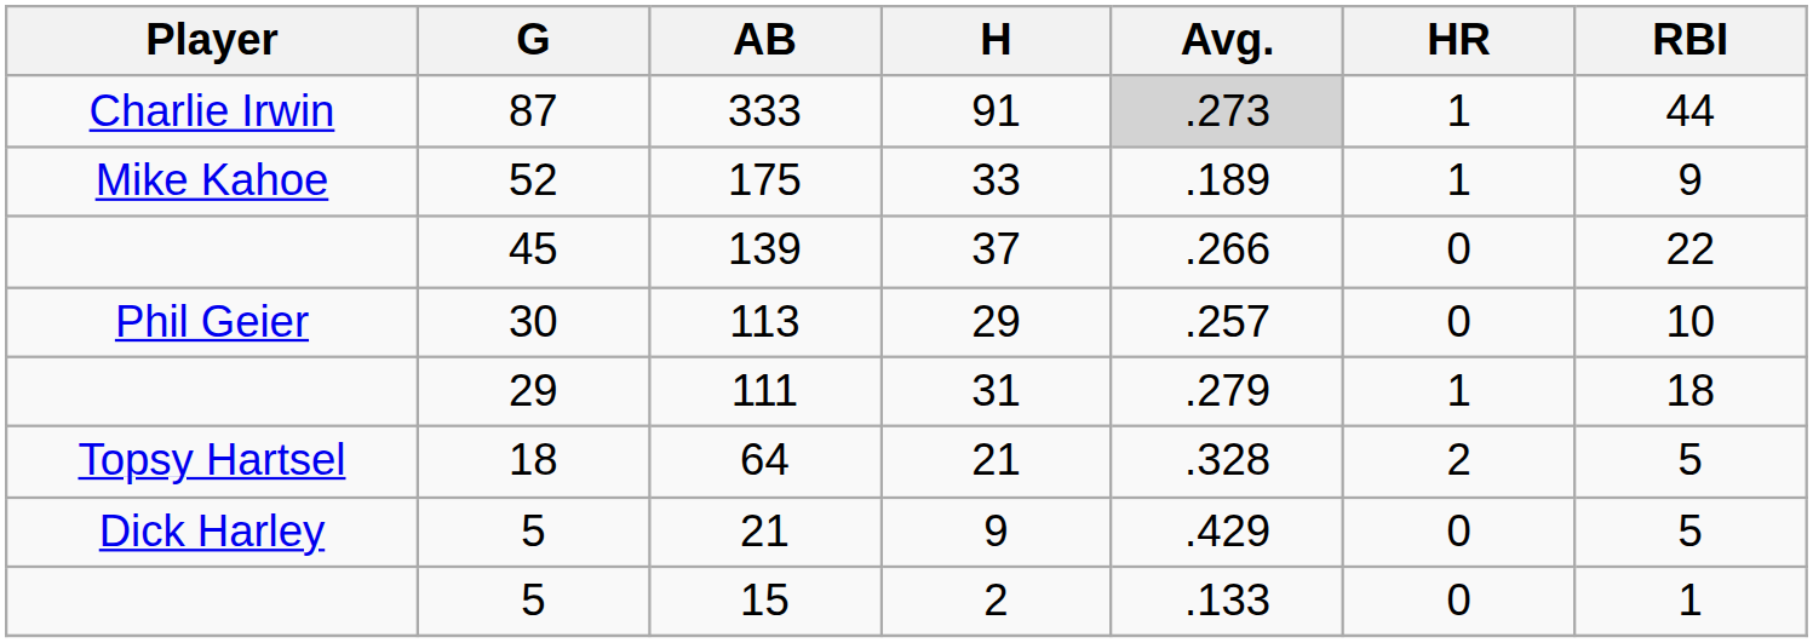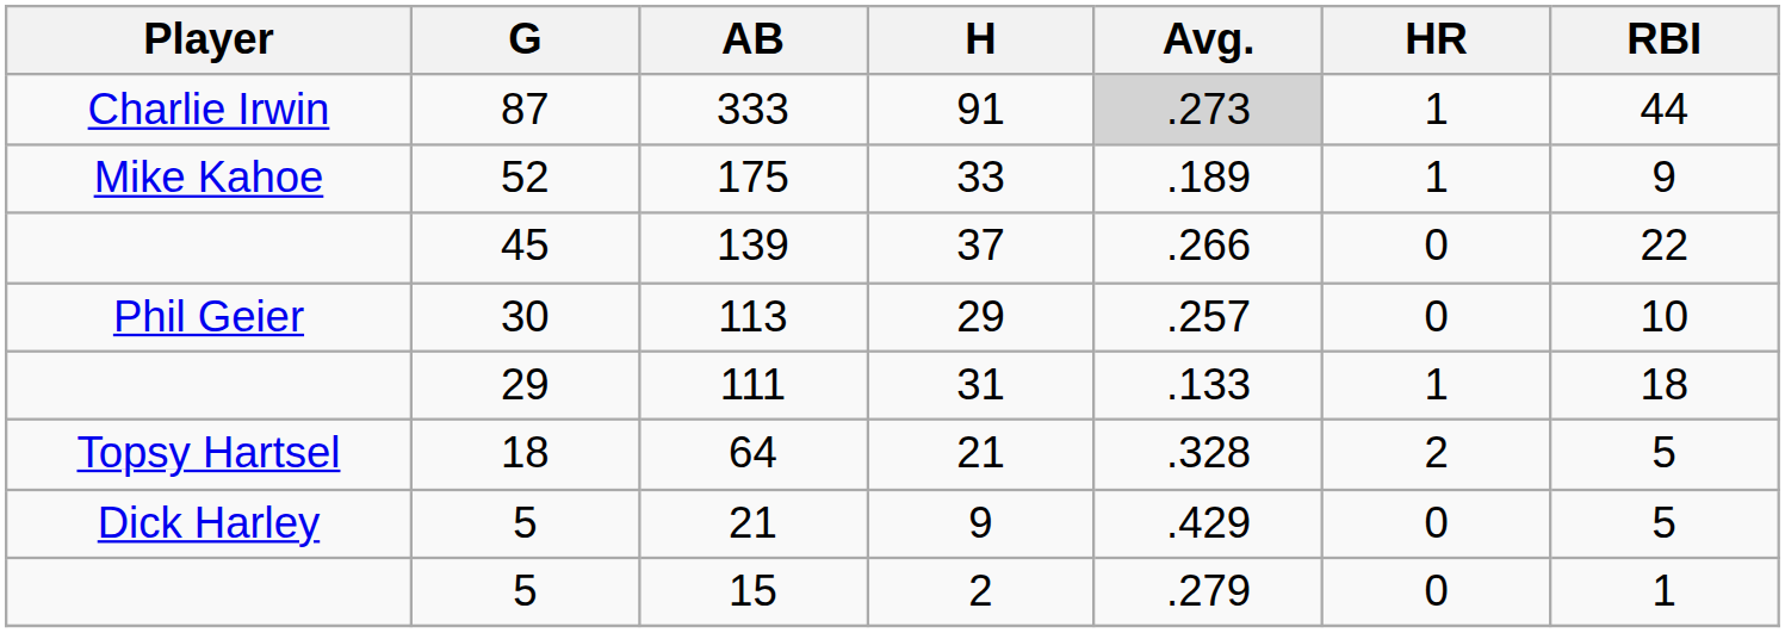111 | Avg.: .279 -> .133
15 | Avg.: .133 -> .279
